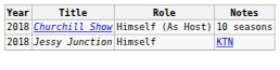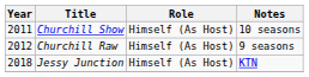Churchill Show | Year: 2018 -> 2011
+ row: 2012 | Churchill Raw | Himself (As Host) | 9 seasons
Jessy Junction | Role: Himself -> Himself (As Host)
